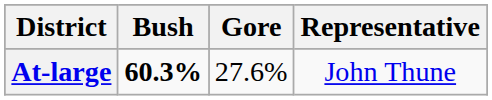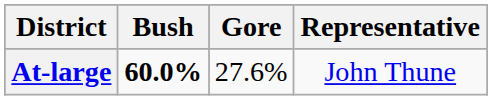At-large | Bush: 60.3% -> 60.0%
